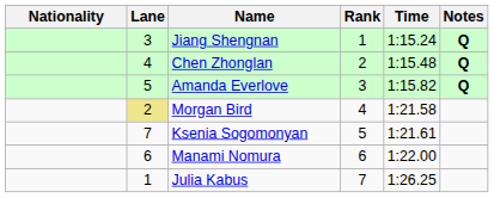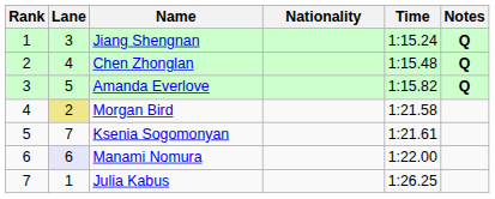columns swapped: Rank <-> Nationality
Manami Nomura | Lane: no background -> lavender background
